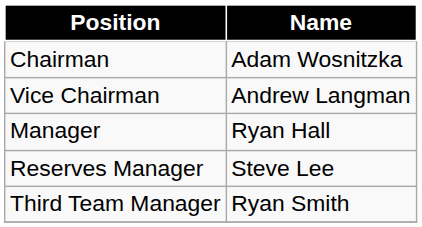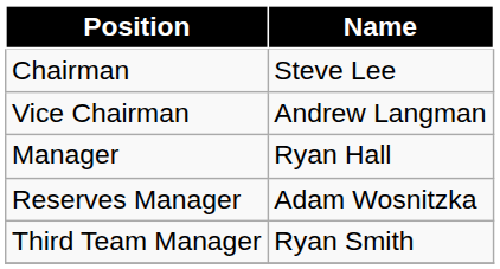Chairman | Name: Adam Wosnitzka -> Steve Lee
Reserves Manager | Name: Steve Lee -> Adam Wosnitzka
